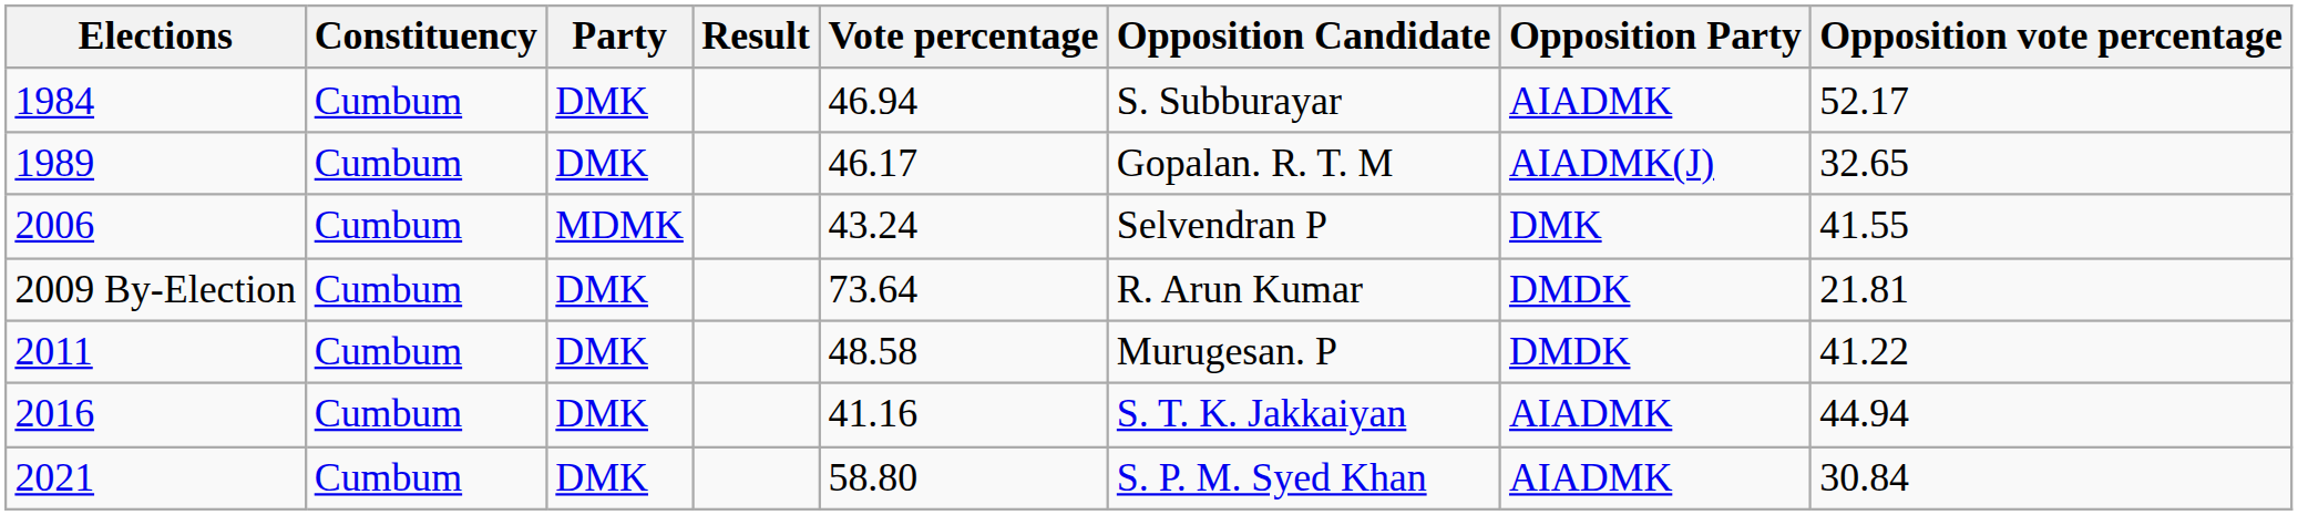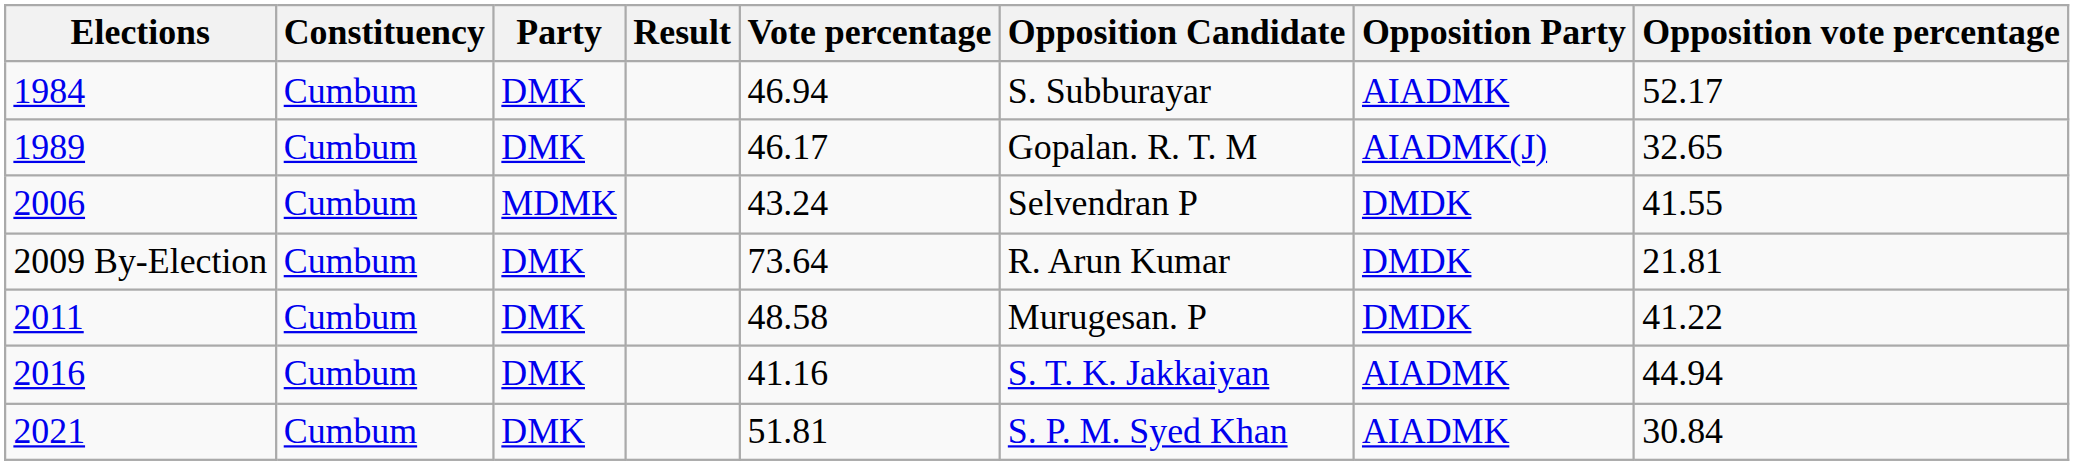2006 | Opposition Party: DMK -> DMDK
2021 | Vote percentage: 58.80 -> 51.81
